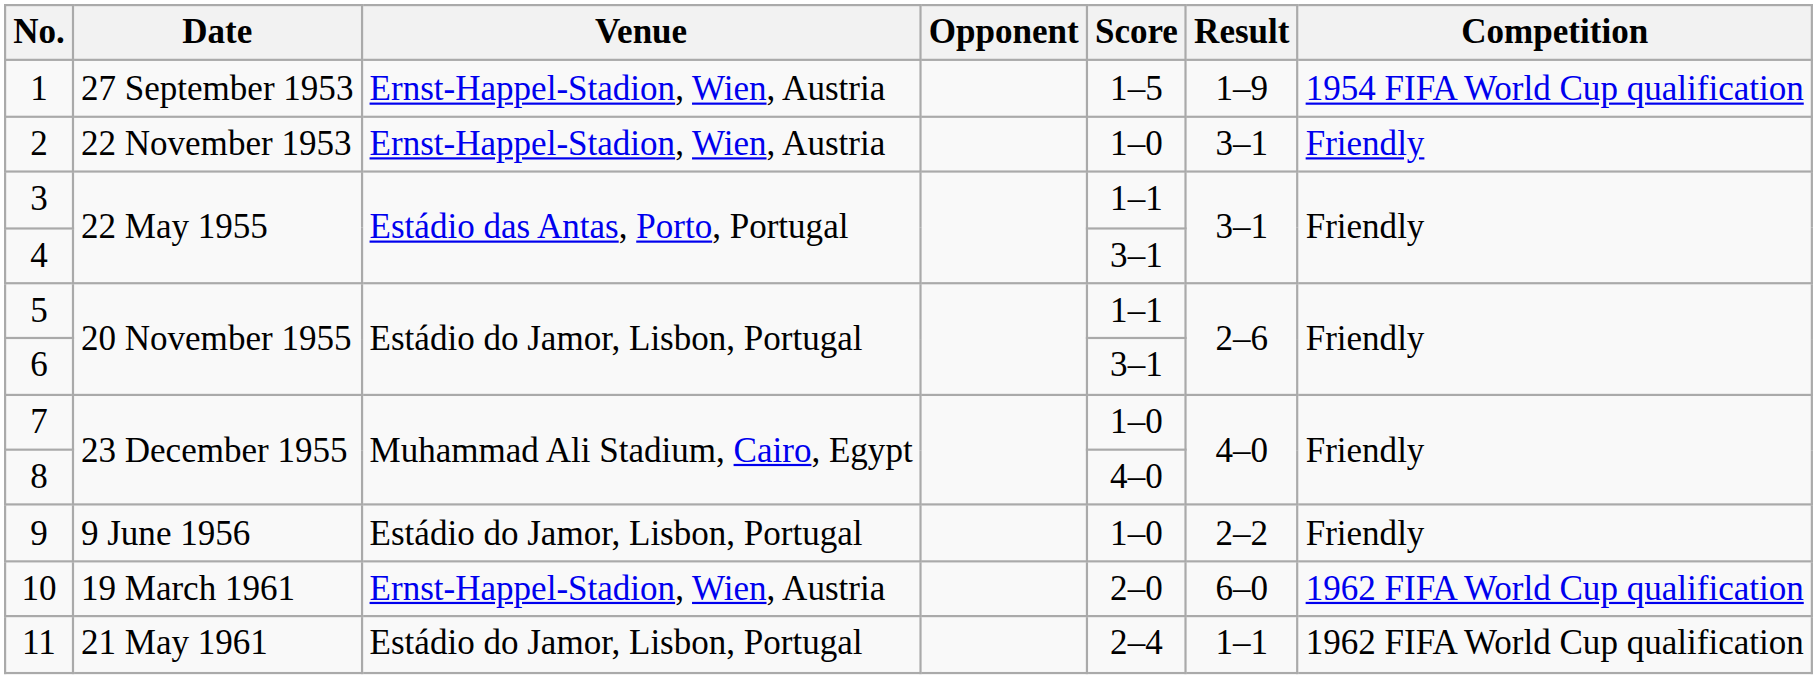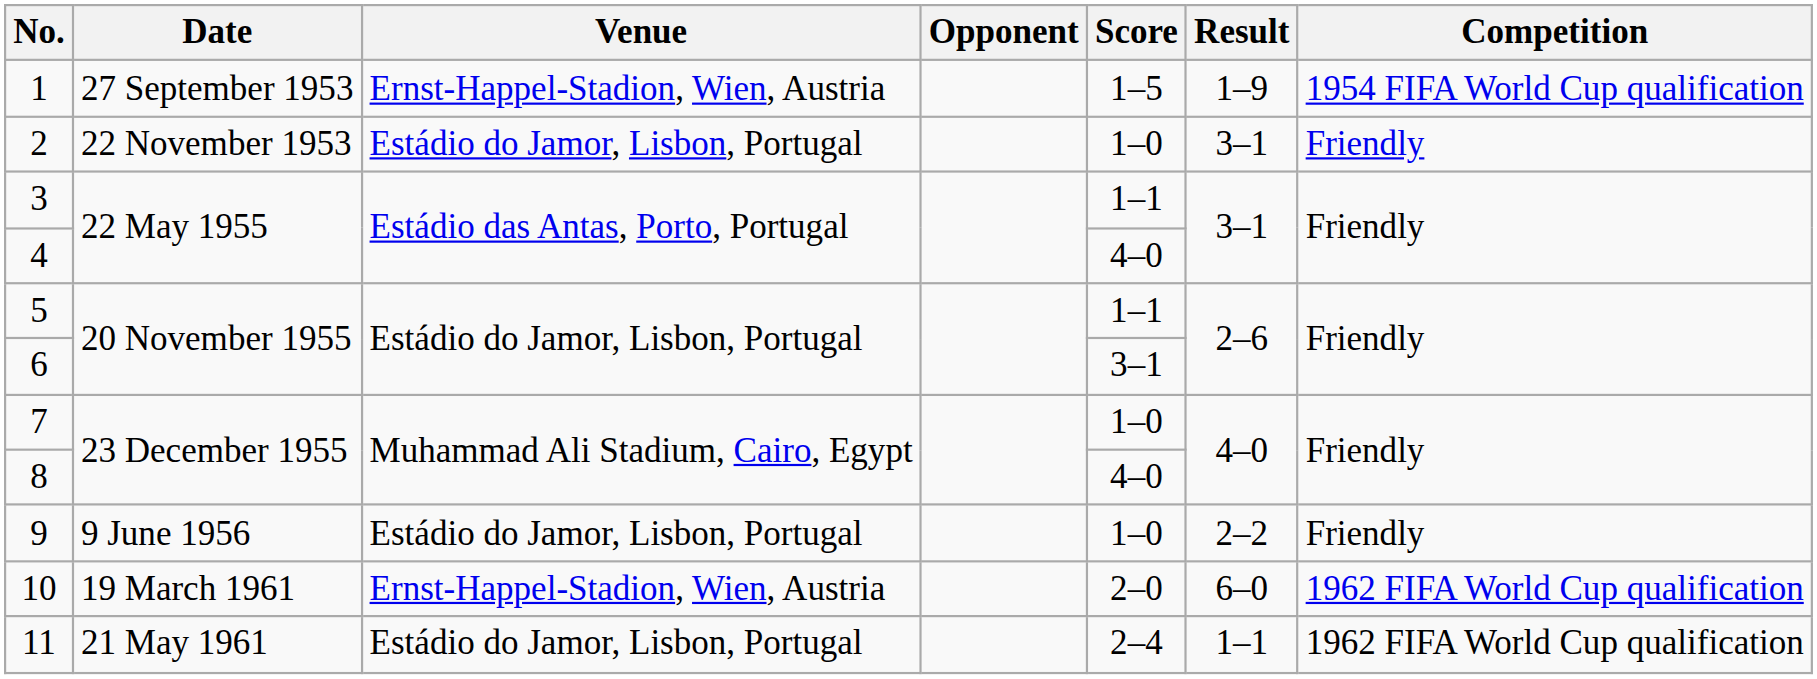2 | Venue: Ernst-Happel-Stadion, Wien, Austria -> Estádio do Jamor, Lisbon, Portugal
4 | Score: 3–1 -> 4–0
